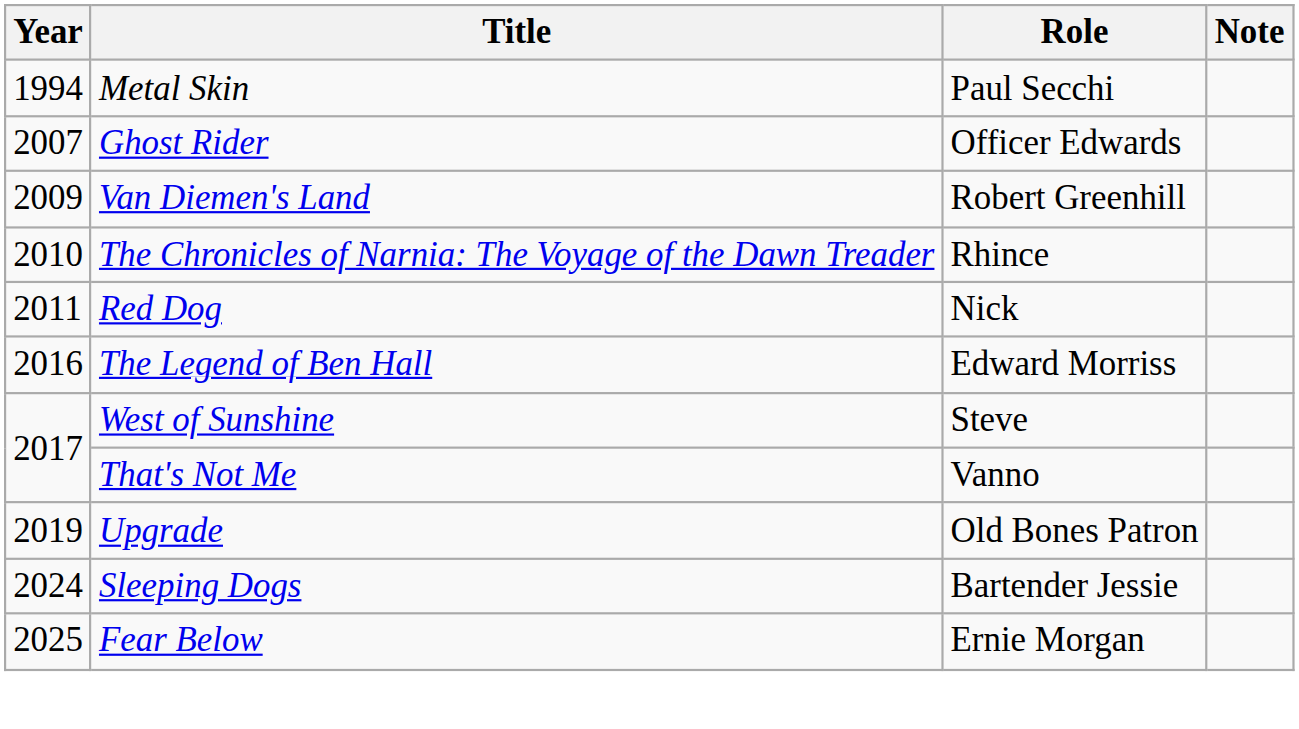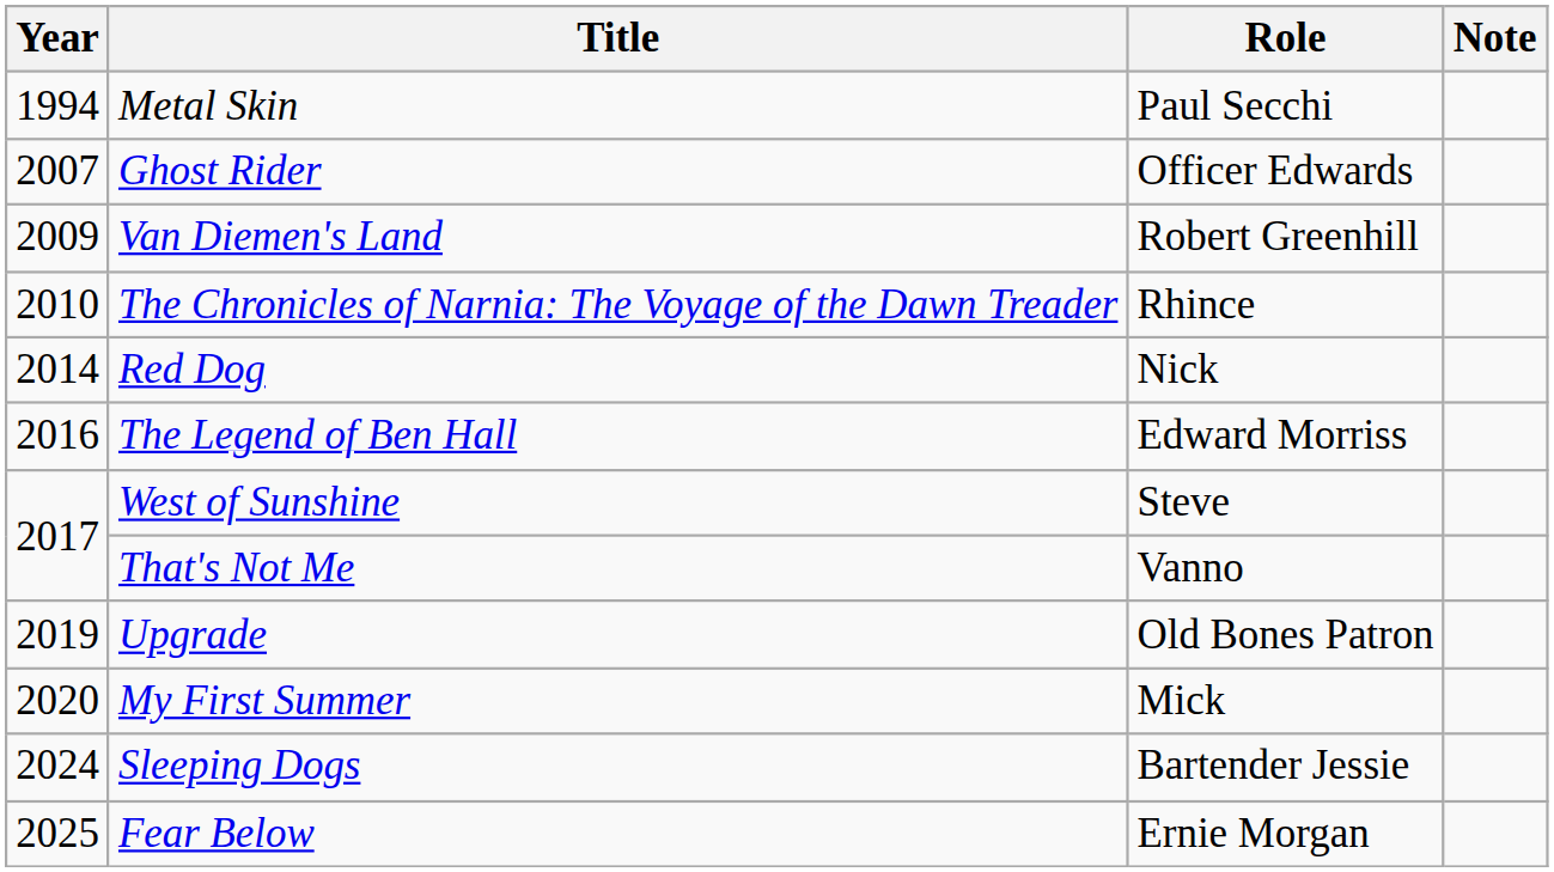Red Dog | Year: 2011 -> 2014
+ row: 2020 | My First Summer | Mick
